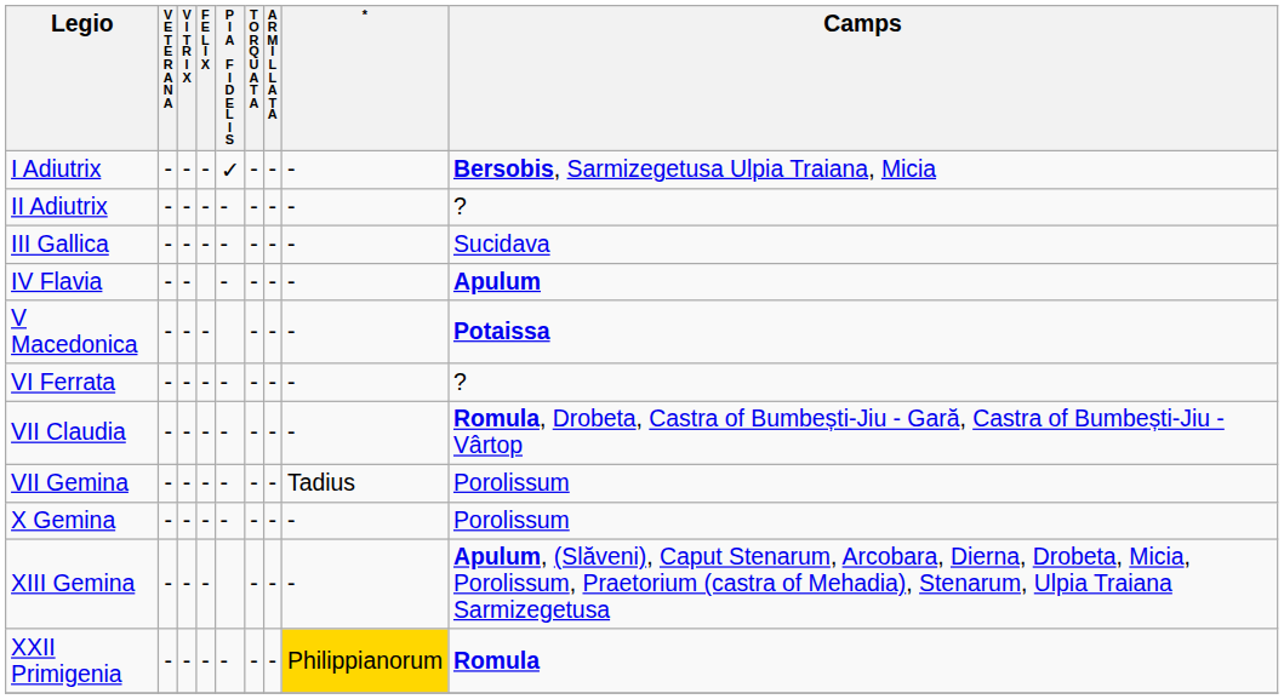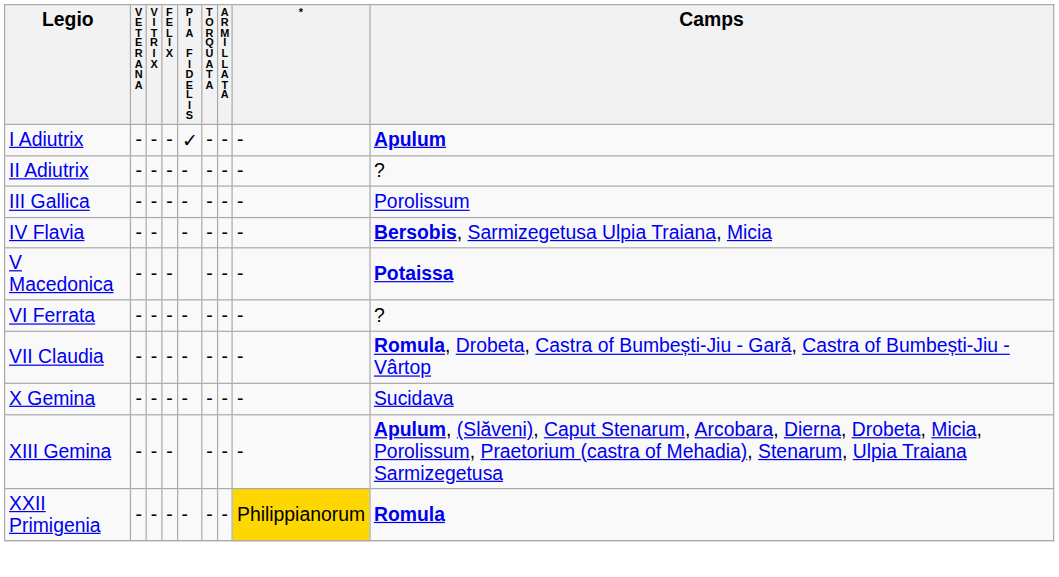I Adiutrix | Camps: Bersobis, Sarmizegetusa Ulpia Traiana, Micia -> Apulum
III Gallica | Camps: Sucidava -> Porolissum
IV Flavia | Camps: Apulum -> Bersobis, Sarmizegetusa Ulpia Traiana, Micia
- row: VII Gemina | - | - | - | - | - | - | Tadius | Porolissum
X Gemina | Camps: Porolissum -> Sucidava
